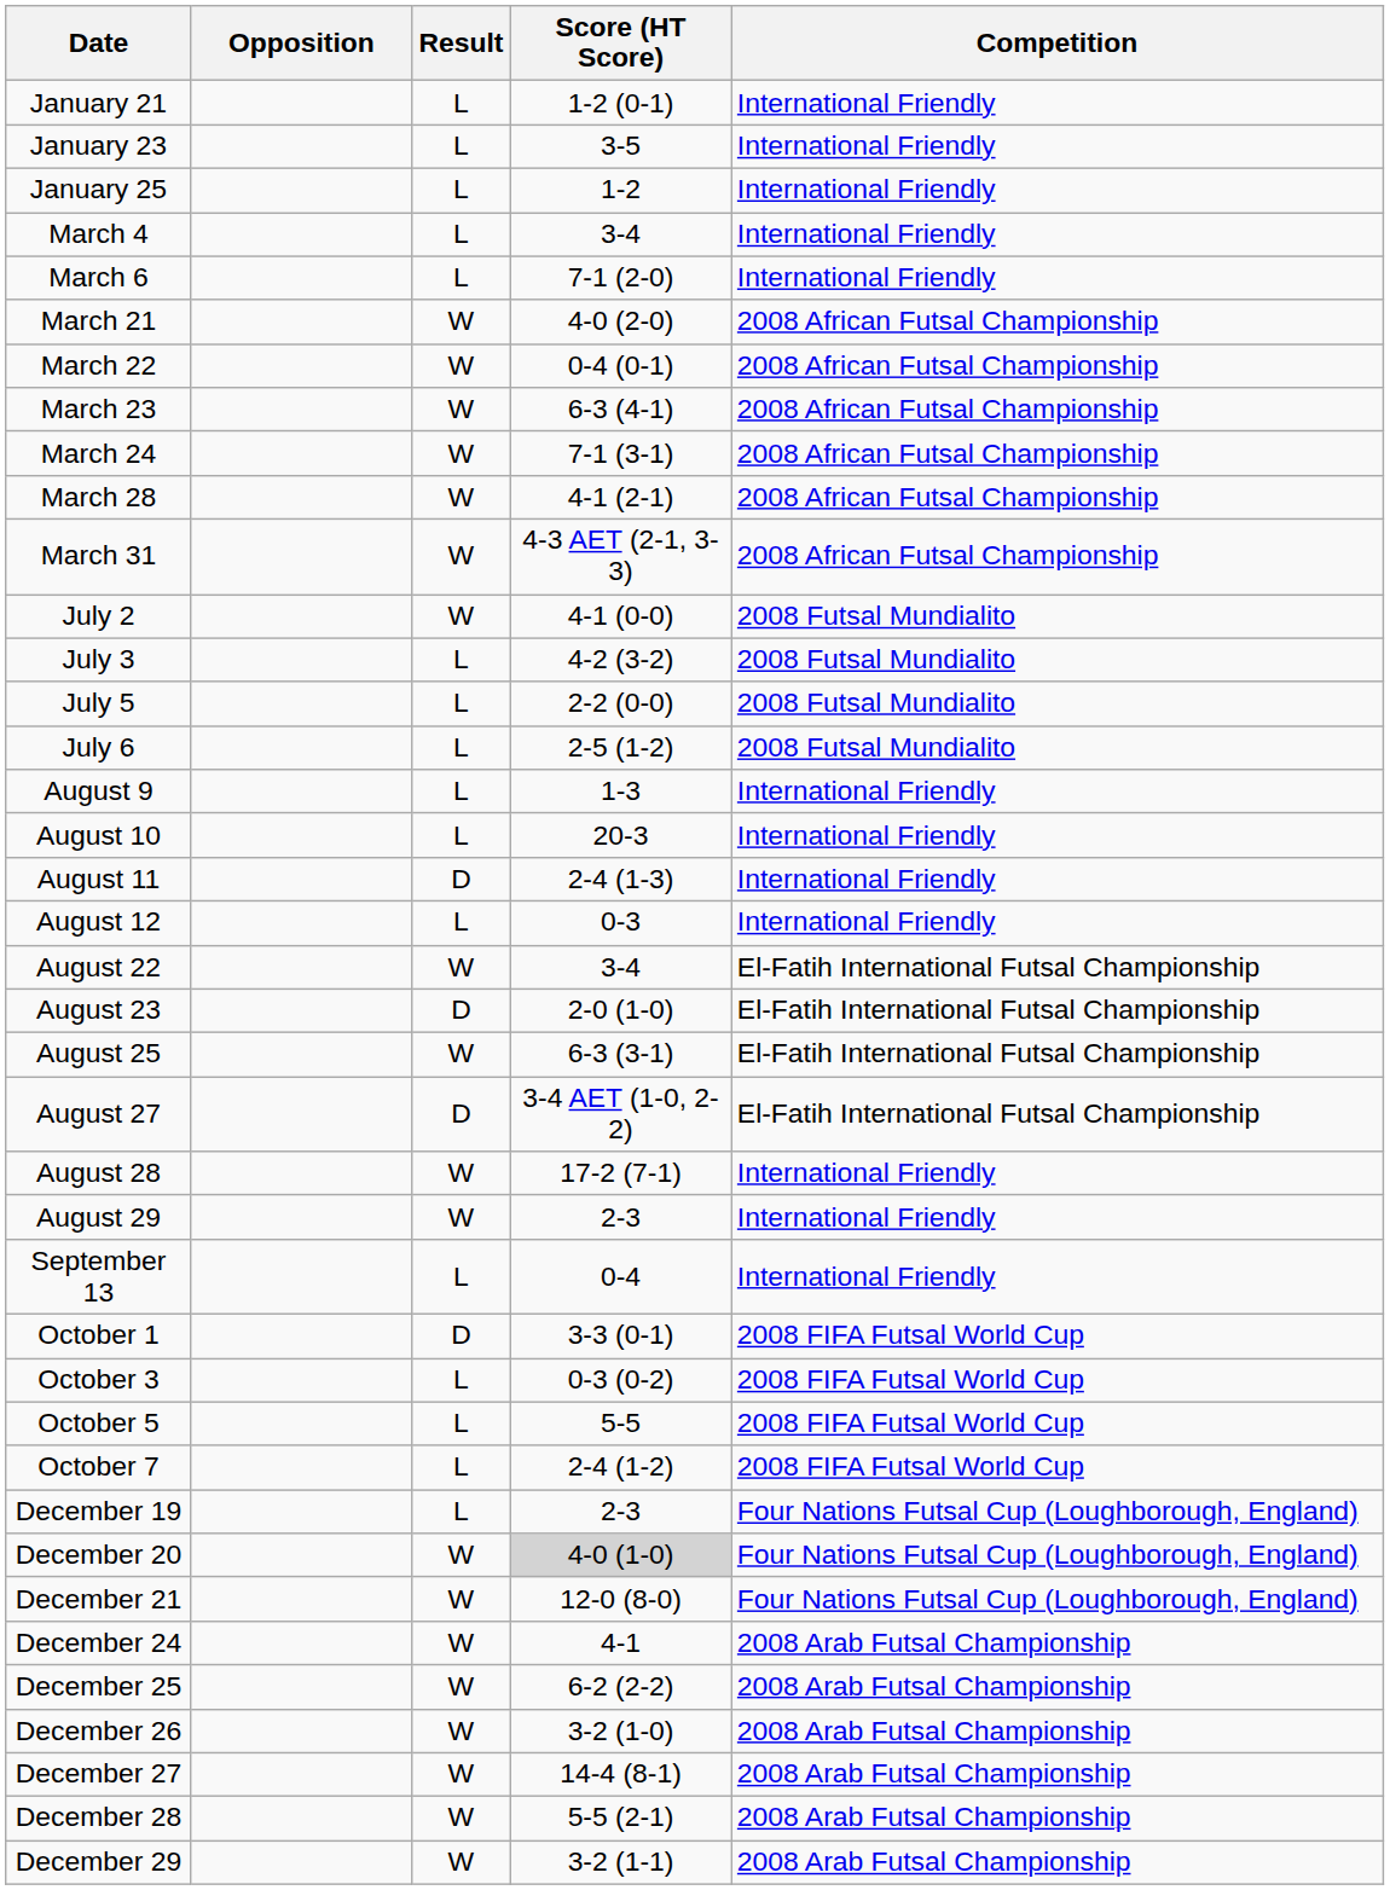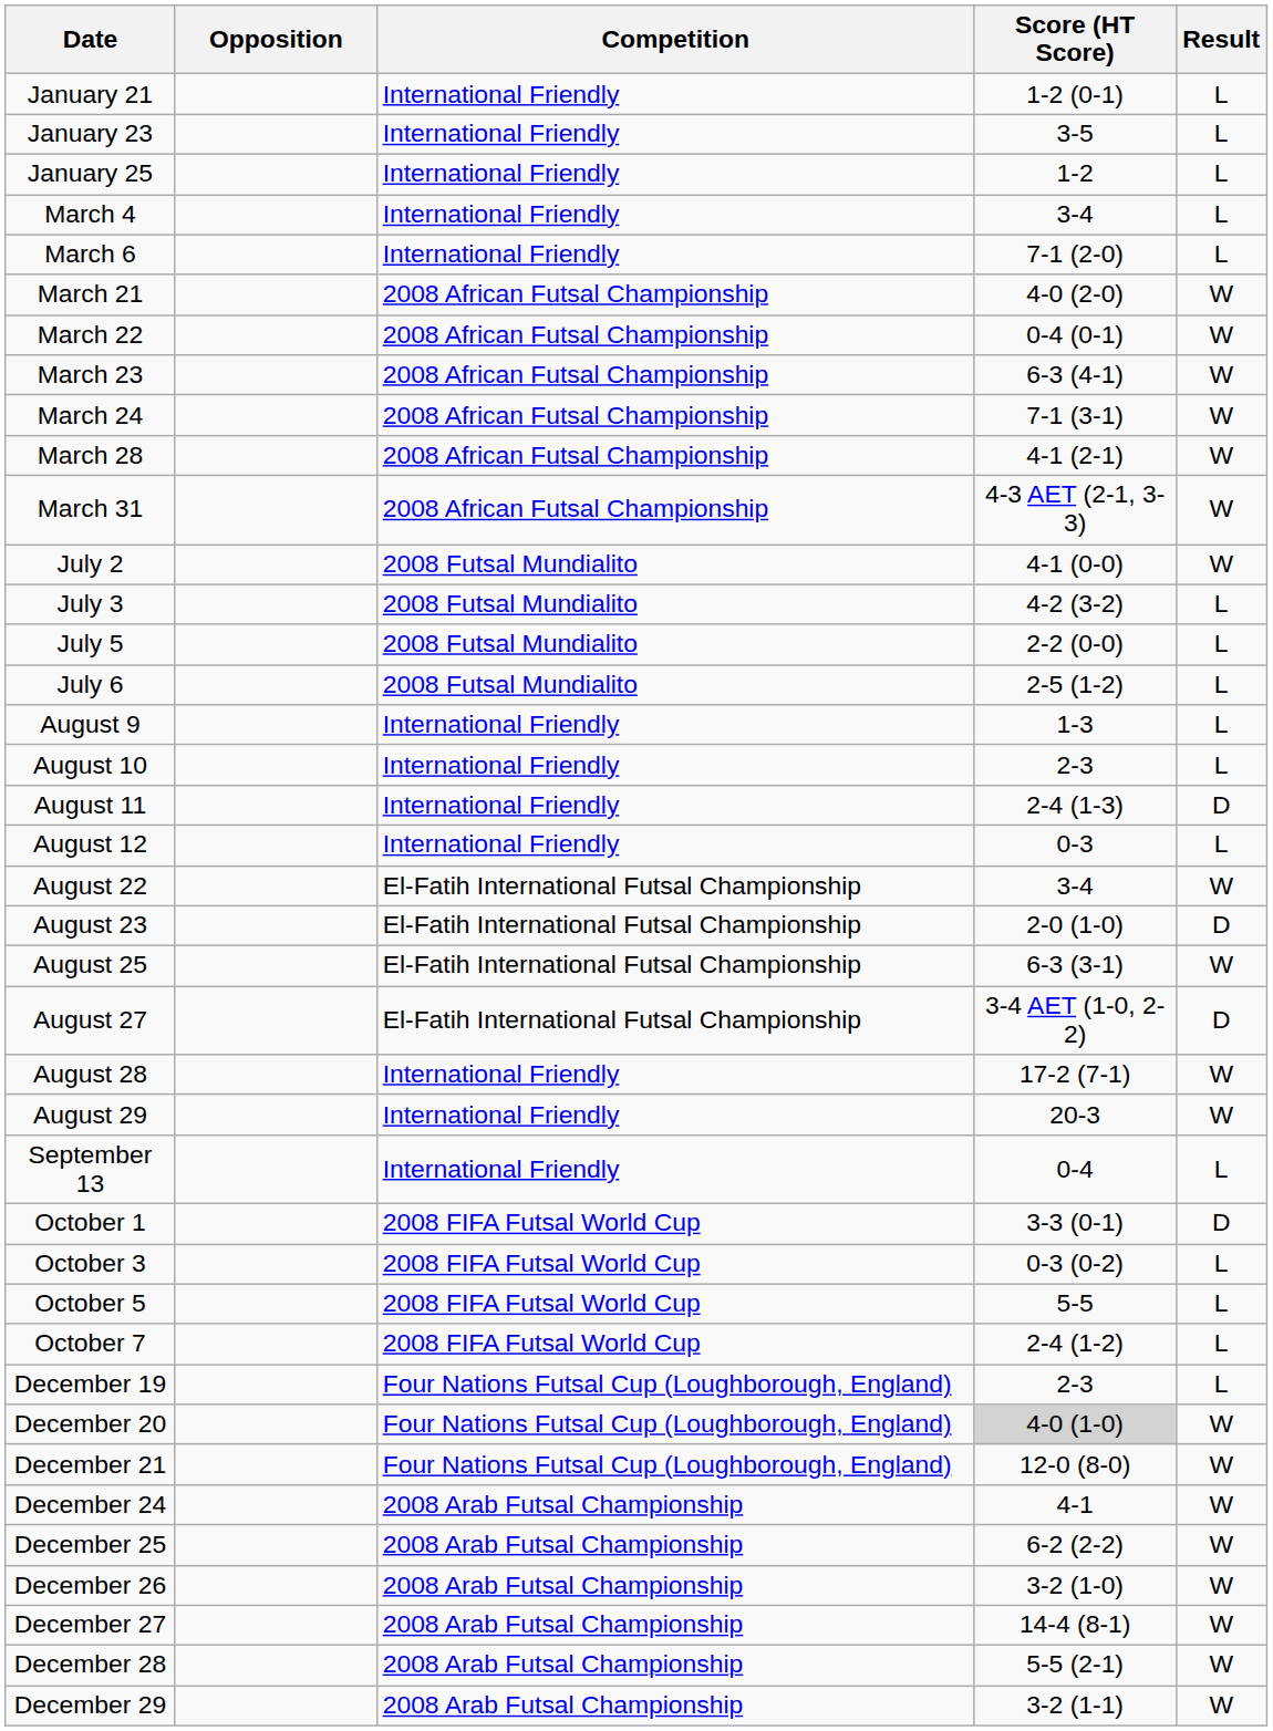columns swapped: Result <-> Competition
August 10 | Score (HT Score): 20-3 -> 2-3
August 29 | Score (HT Score): 2-3 -> 20-3
